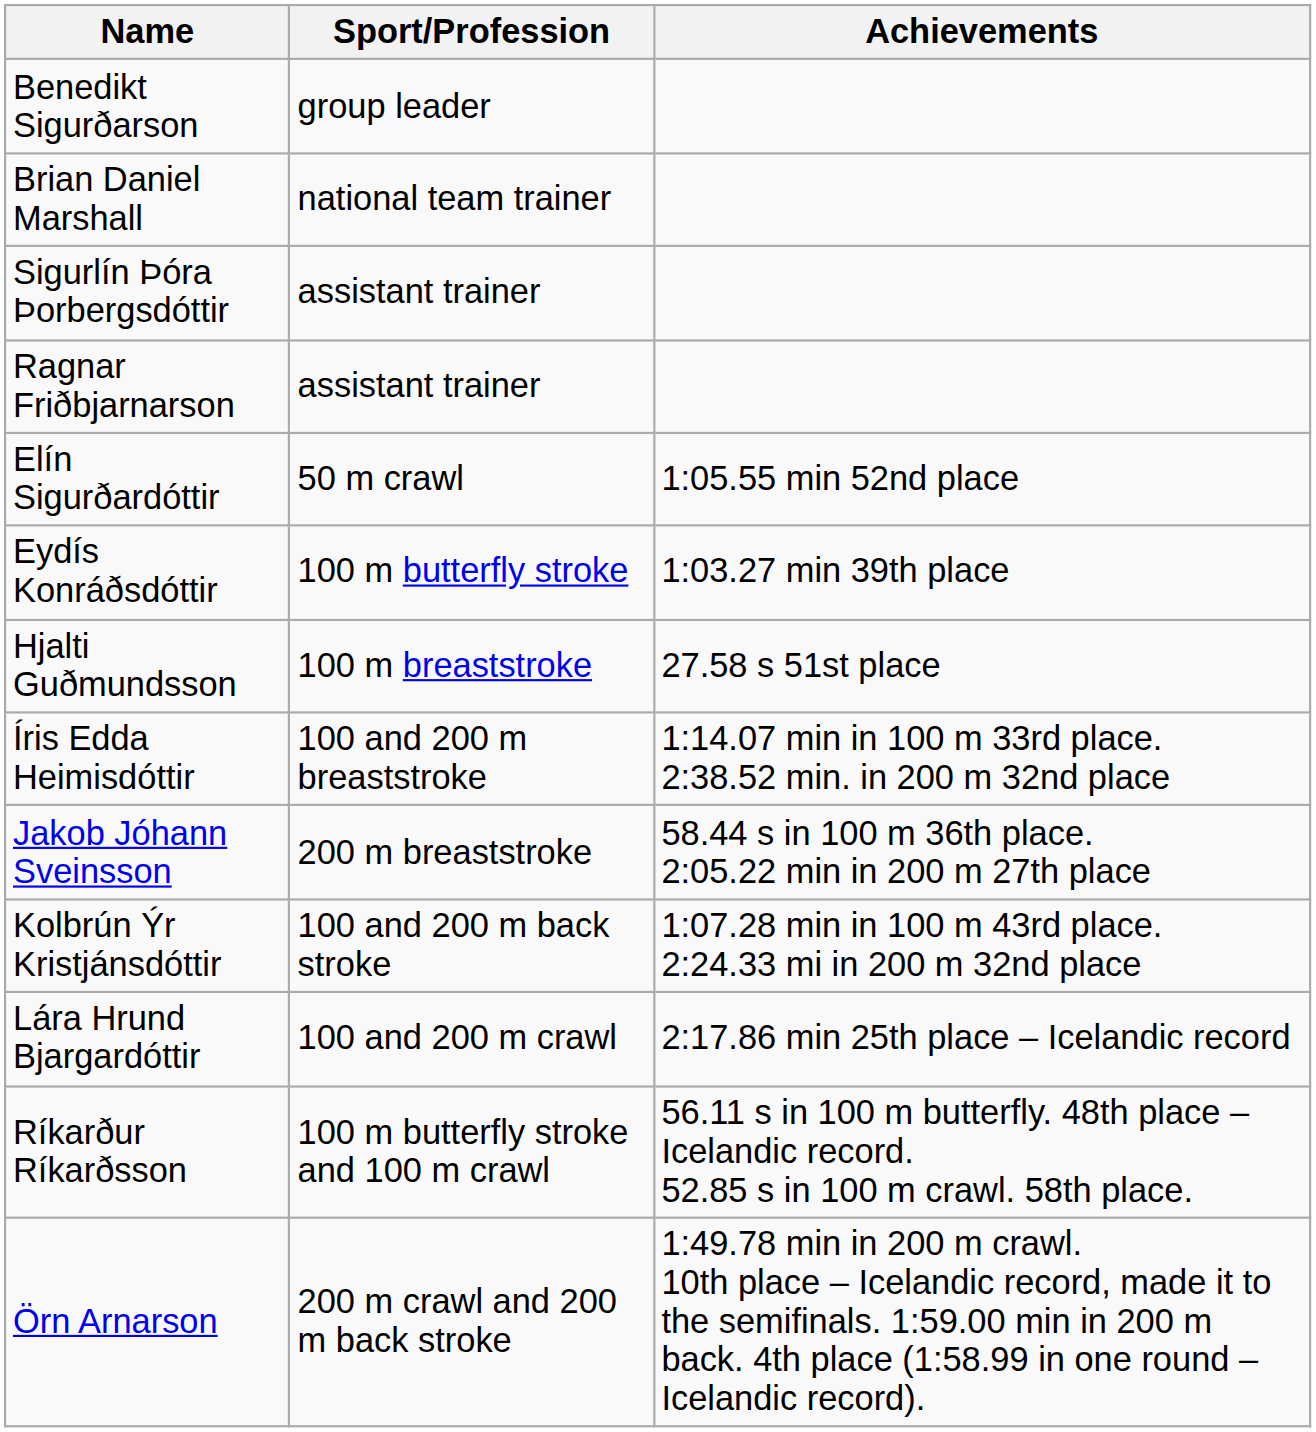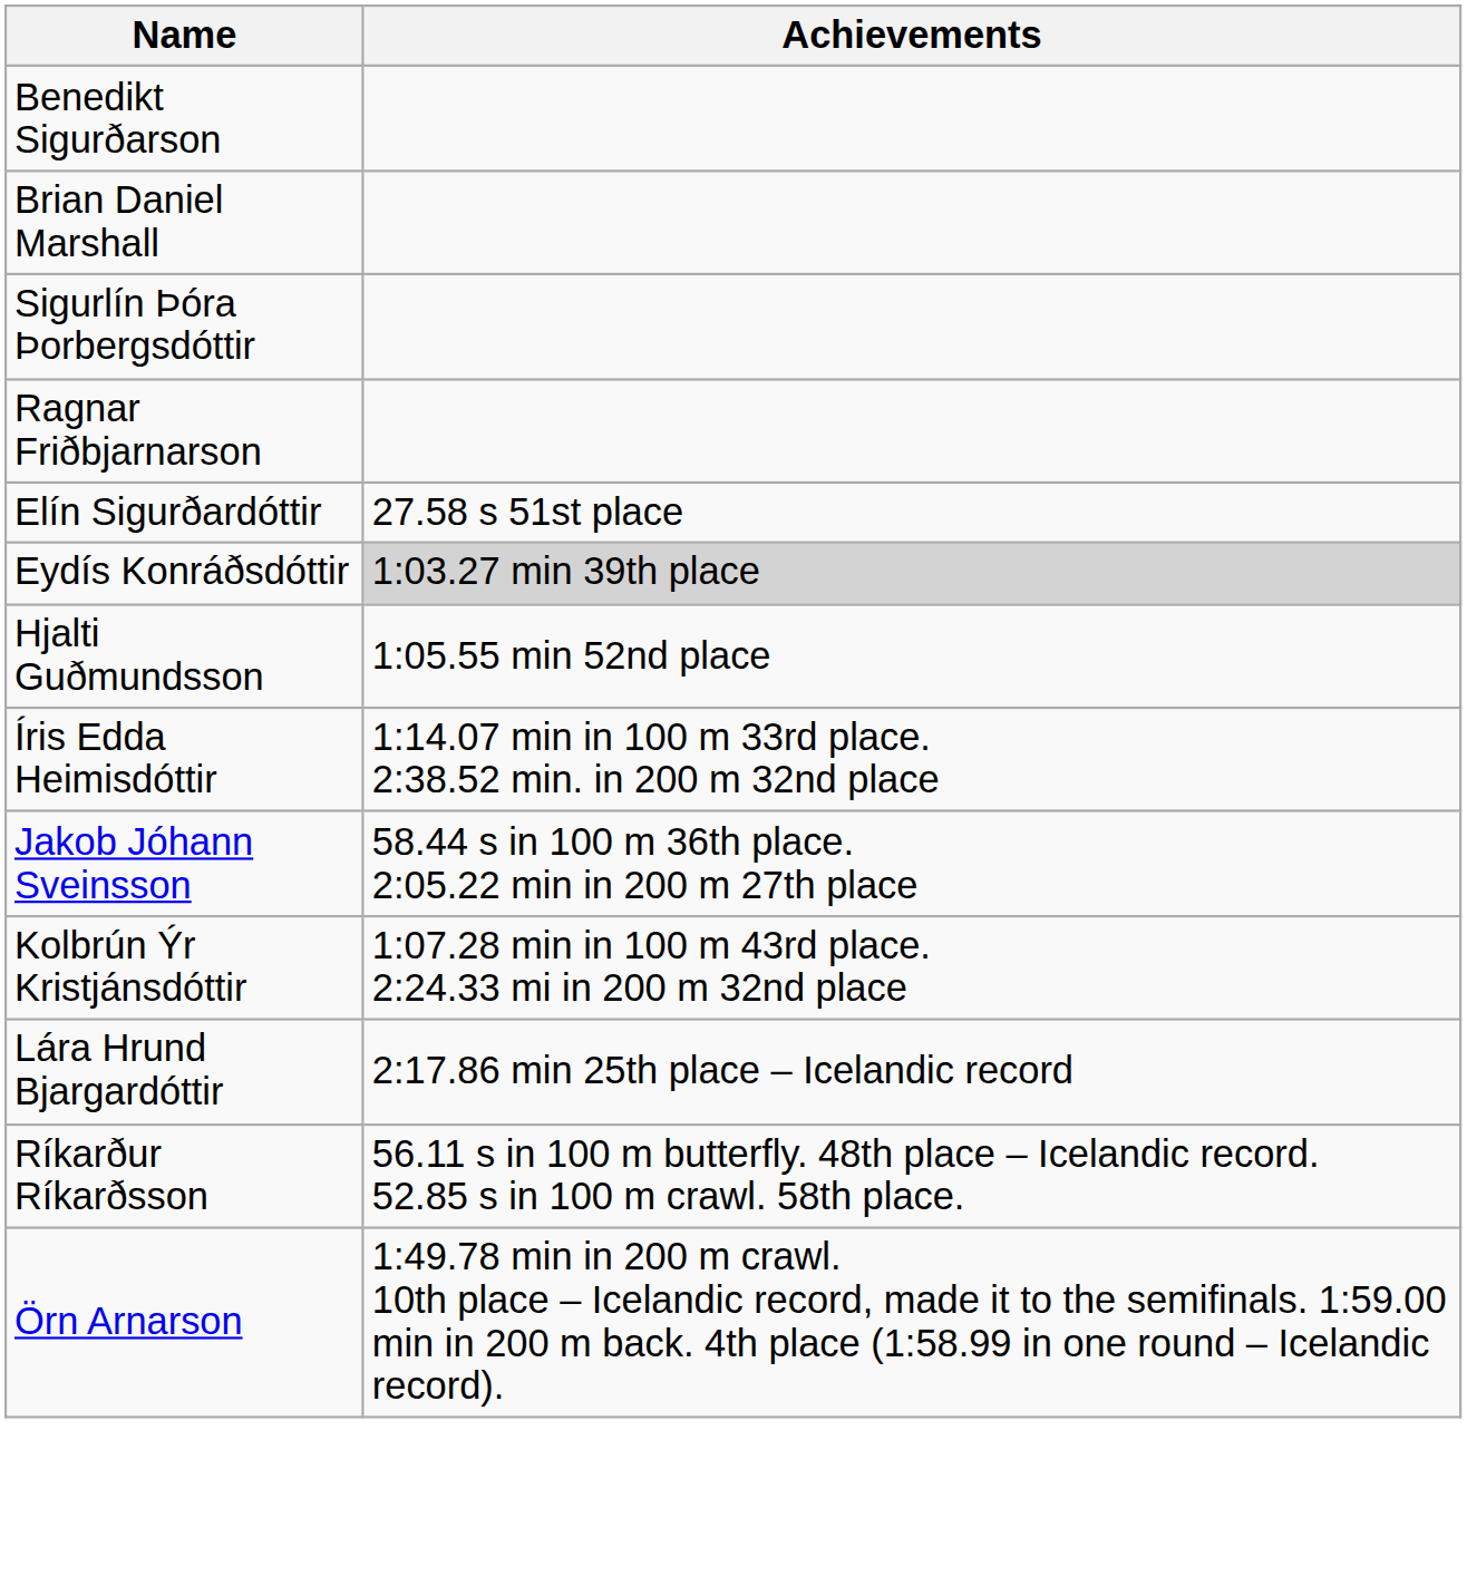- column: Sport/Profession | group leader | national team trainer | assistant trainer | assistant trainer | 50 m crawl | 100 m butterfly stroke | 100 m breaststroke | 100 and 200 m breaststroke | 200 m breaststroke | 100 and 200 m back stroke | 100 and 200 m crawl | 100 m butterfly stroke and 100 m crawl | 200 m crawl and 200 m back stroke
Elín Sigurðardóttir | Achievements: 1:05.55 min 52nd place -> 27.58 s 51st place
Eydís Konráðsdóttir | Achievements: no background -> lightgrey background
Hjalti Guðmundsson | Achievements: 27.58 s 51st place -> 1:05.55 min 52nd place
